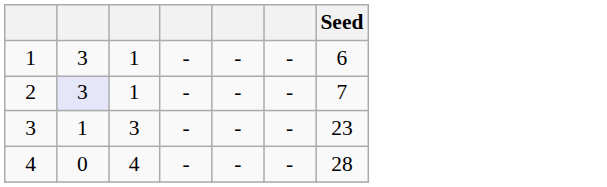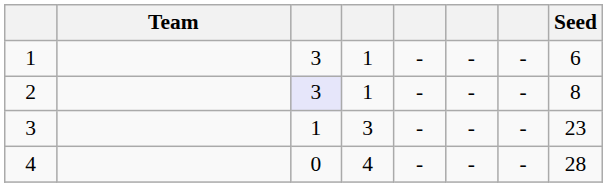+ column: Team
2 | Seed: 7 -> 8
